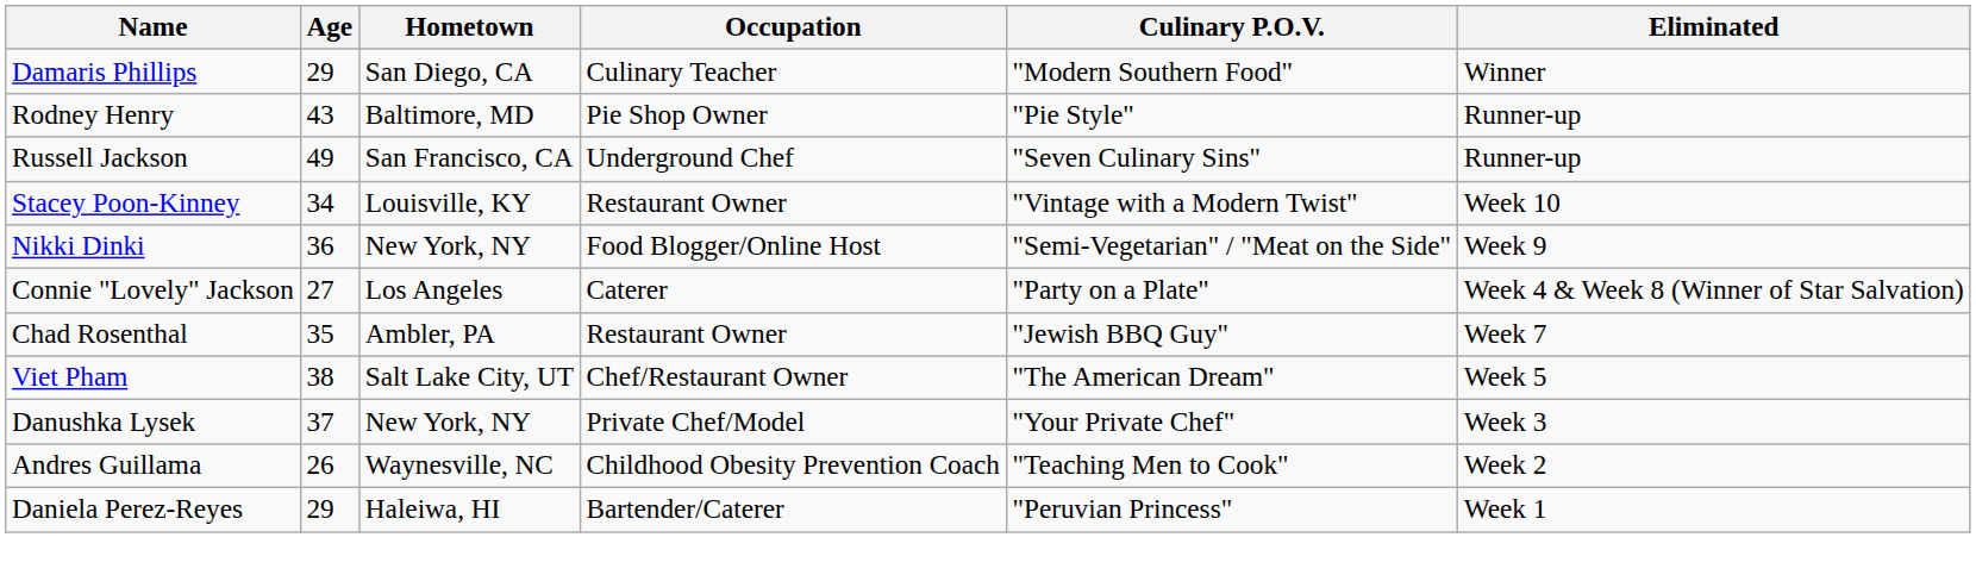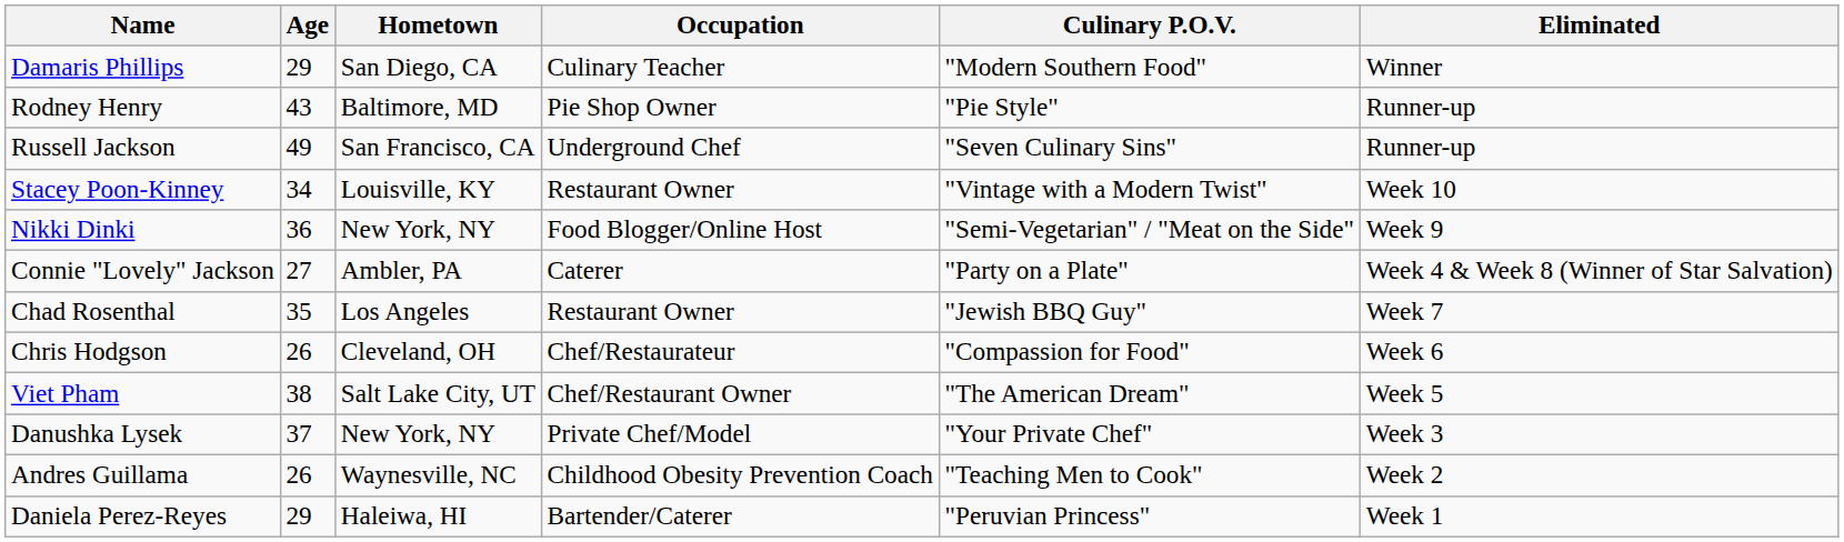Connie "Lovely" Jackson | Hometown: Los Angeles -> Ambler, PA
Chad Rosenthal | Hometown: Ambler, PA -> Los Angeles
+ row: Chris Hodgson | 26 | Cleveland, OH | Chef/Restaurateur | "Compassion for Food" | Week 6
